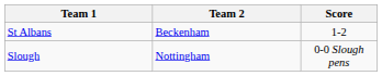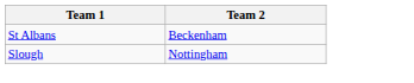- column: Score | 1-2 | 0-0 Slough pens
